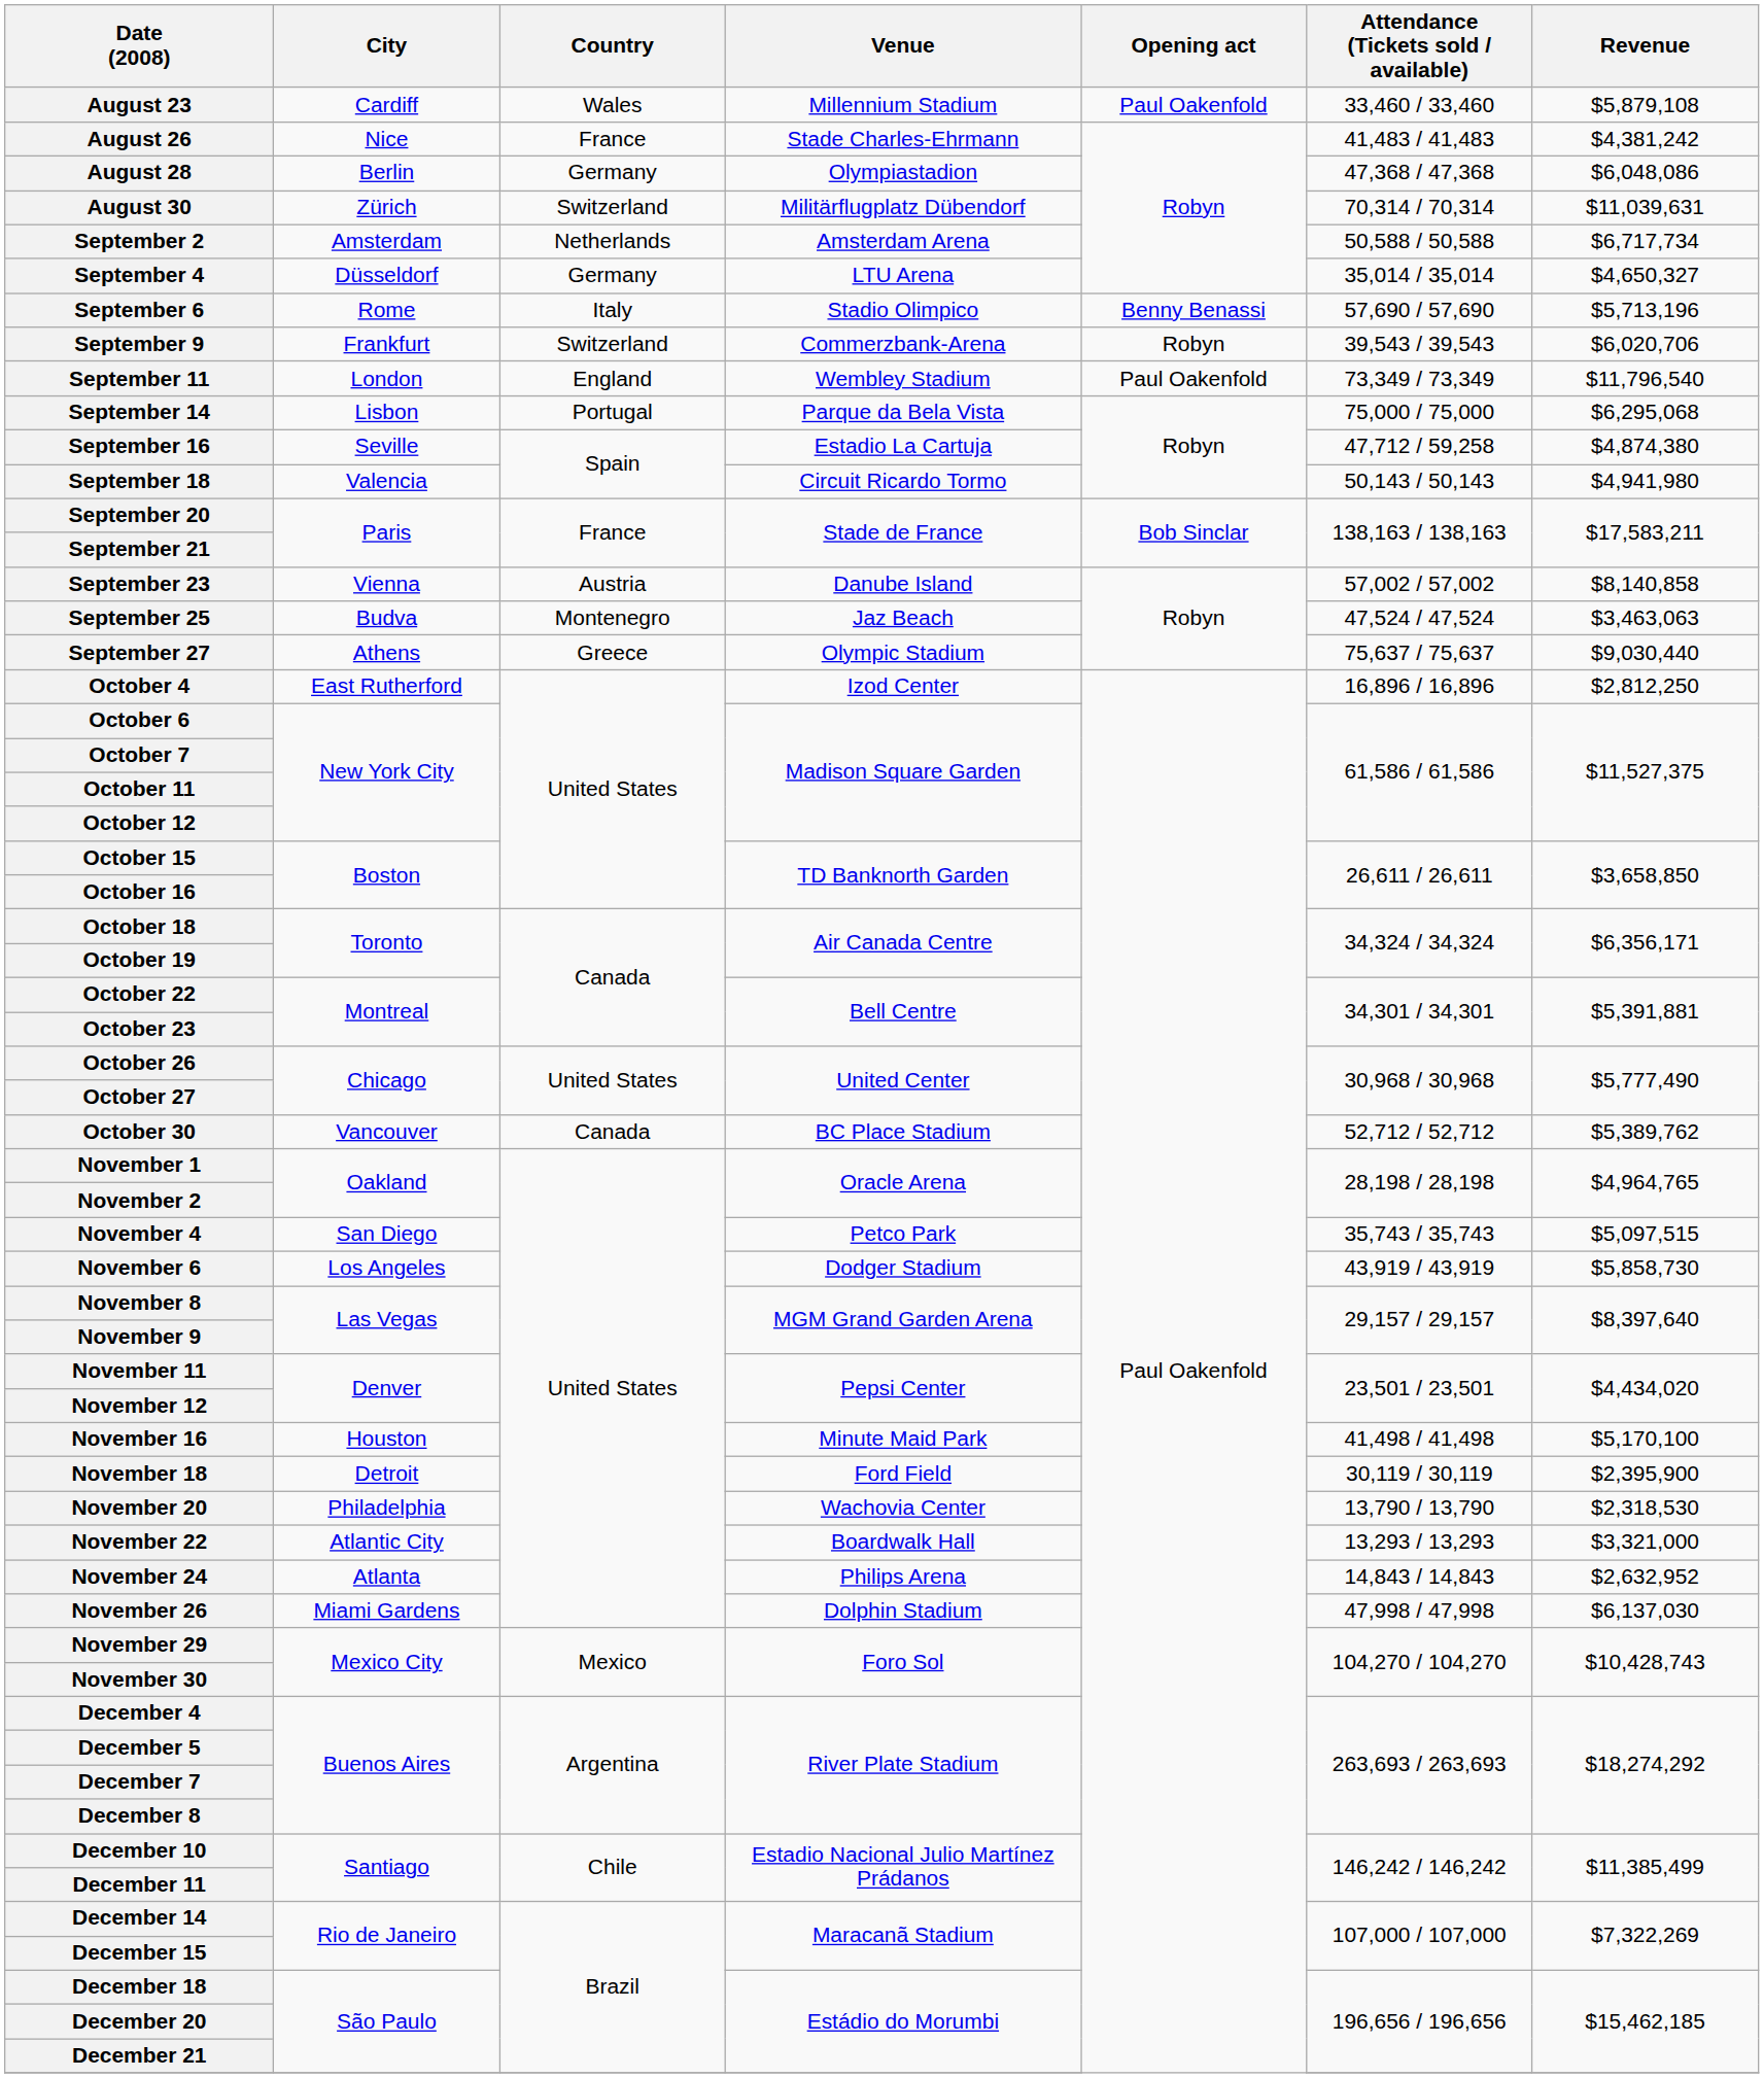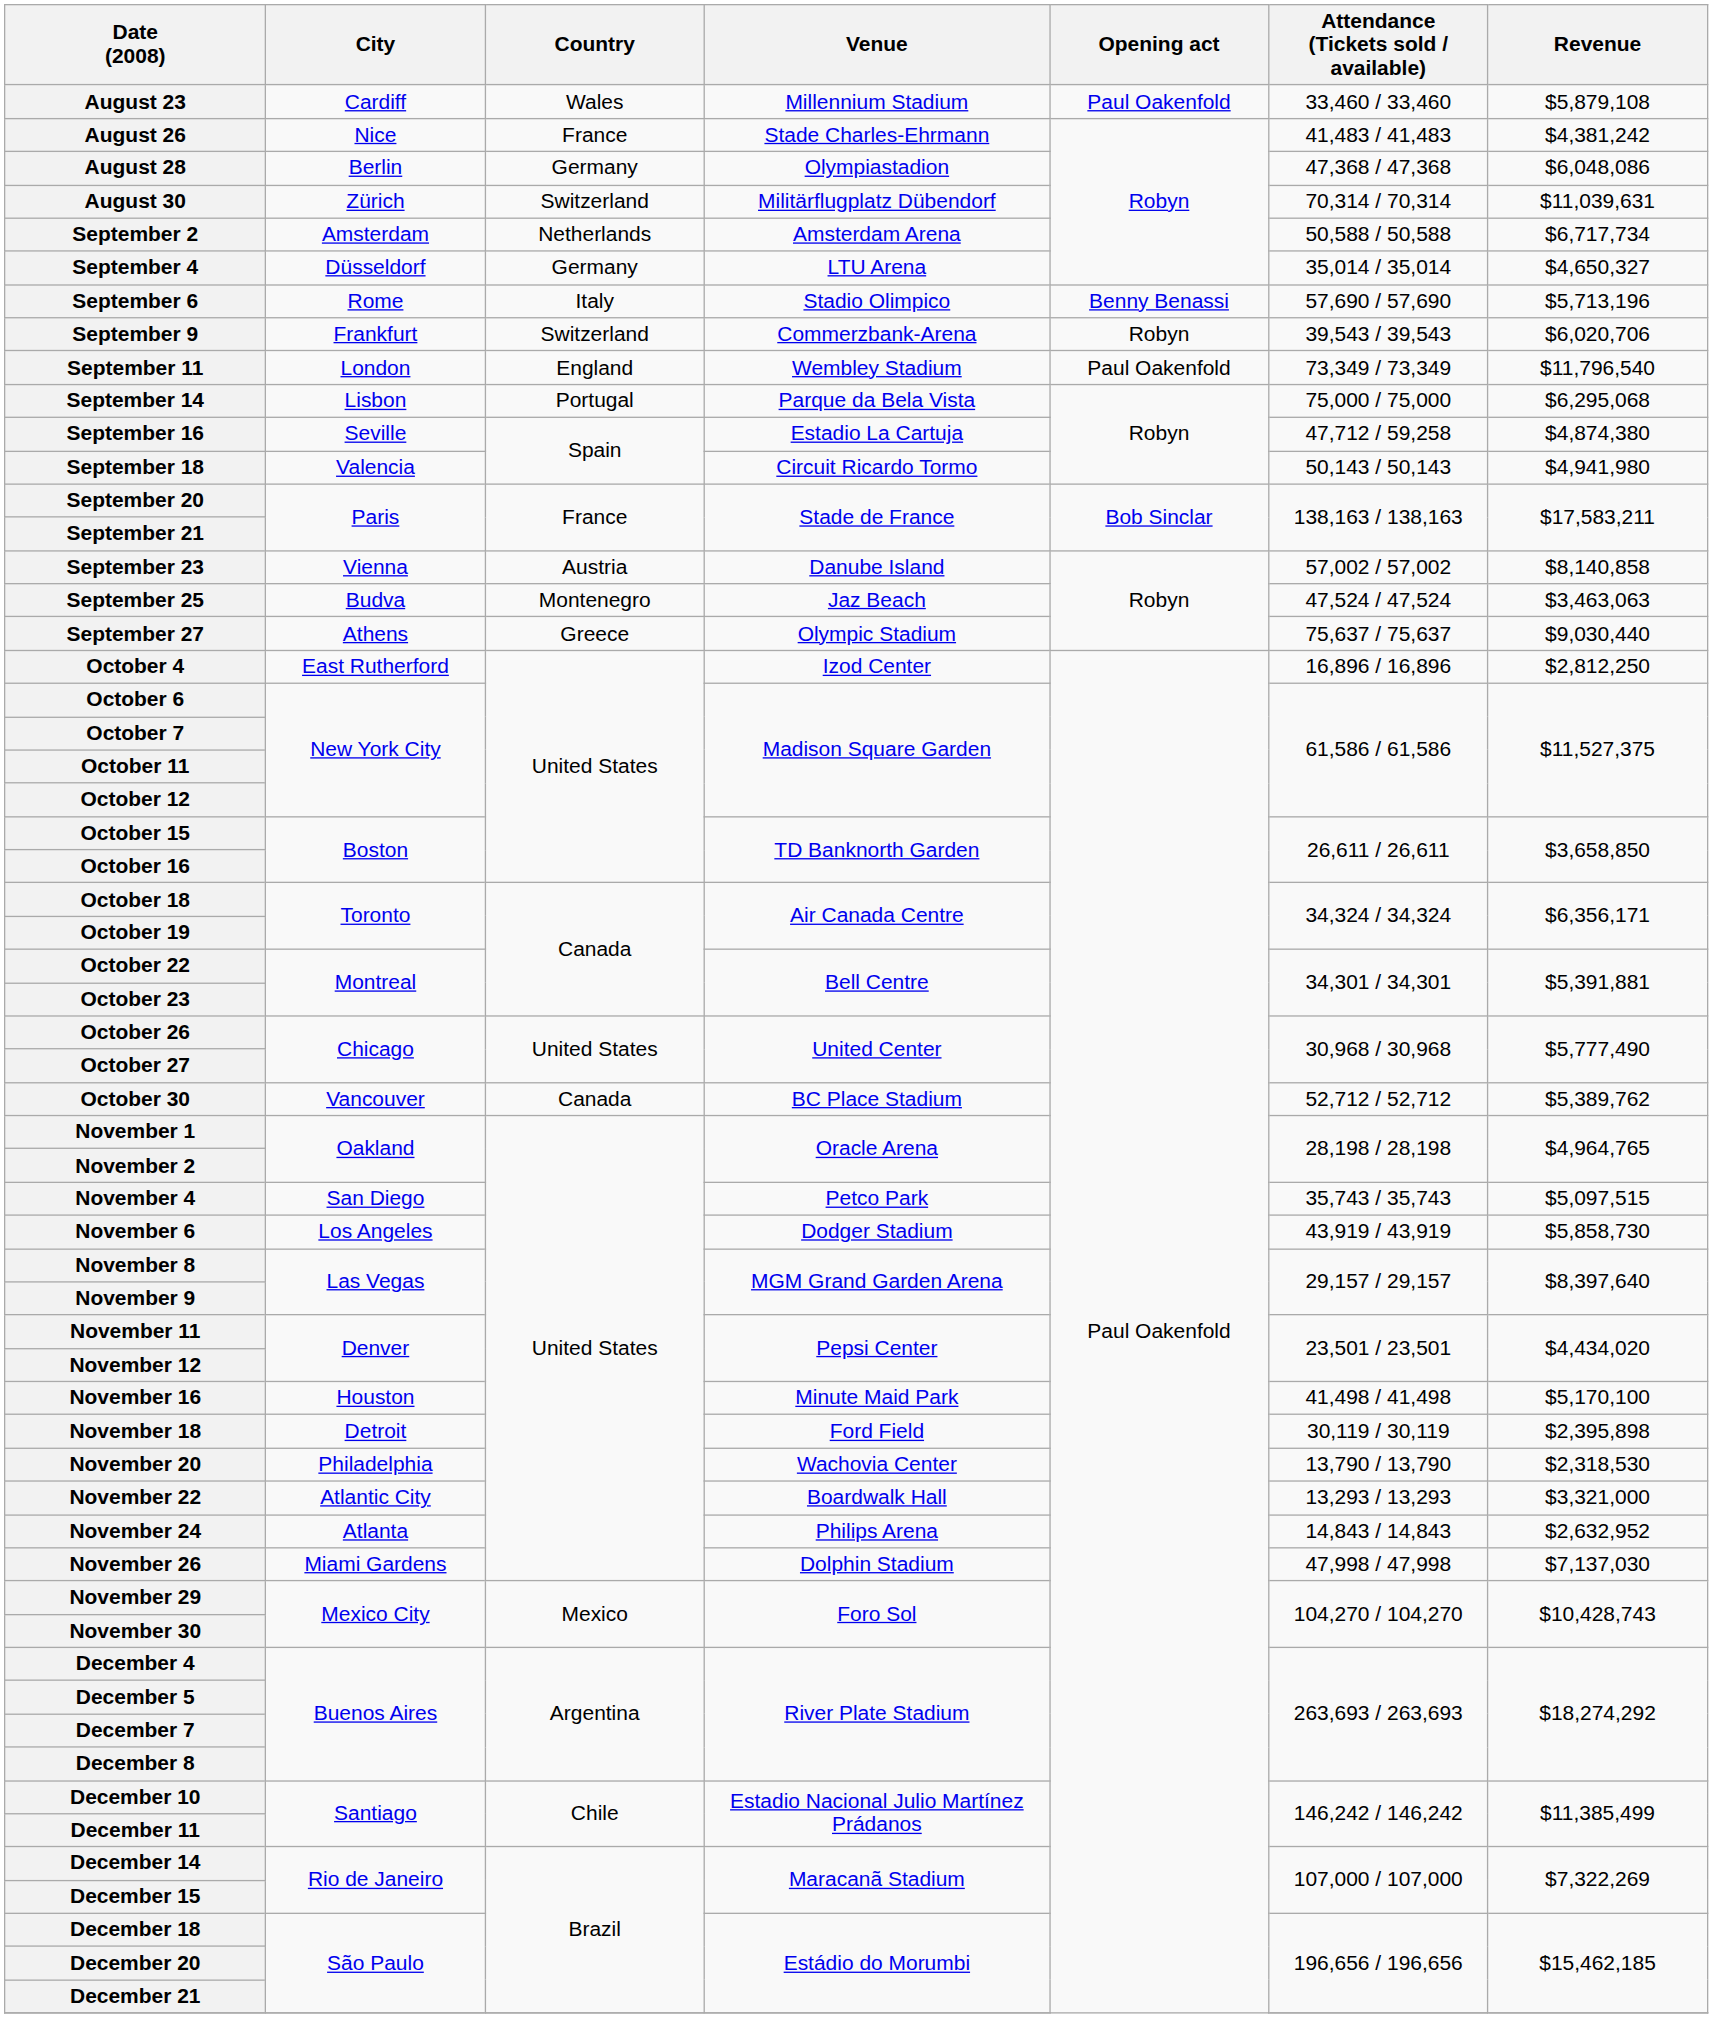November 18 | Revenue: $2,395,900 -> $2,395,898
November 26 | Revenue: $6,137,030 -> $7,137,030
